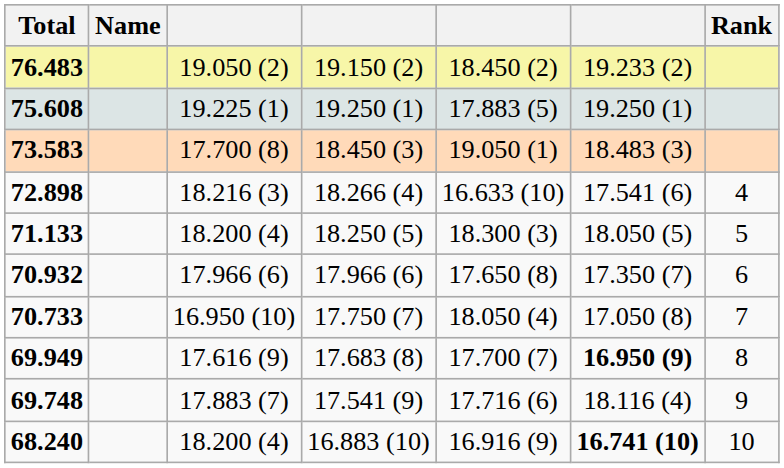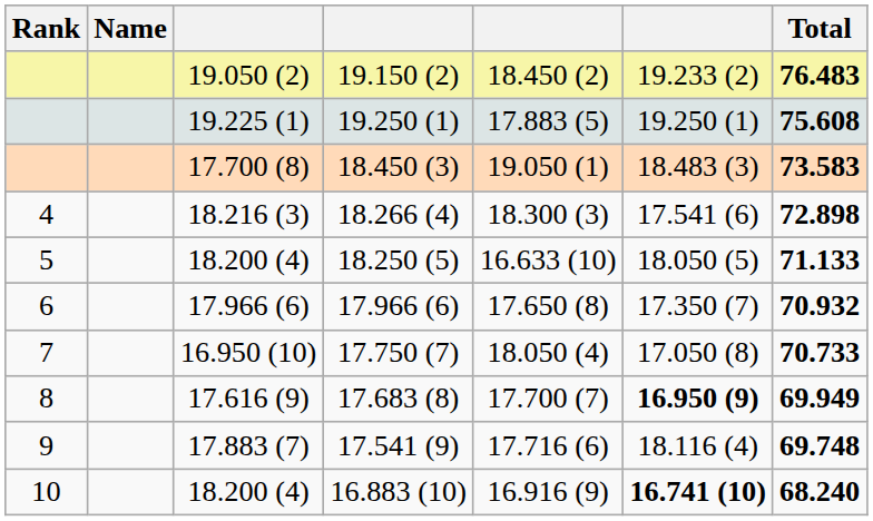columns swapped: Rank <-> Total
18.266 (4) | column 5: 16.633 (10) -> 18.300 (3)
18.250 (5) | column 5: 18.300 (3) -> 16.633 (10)
